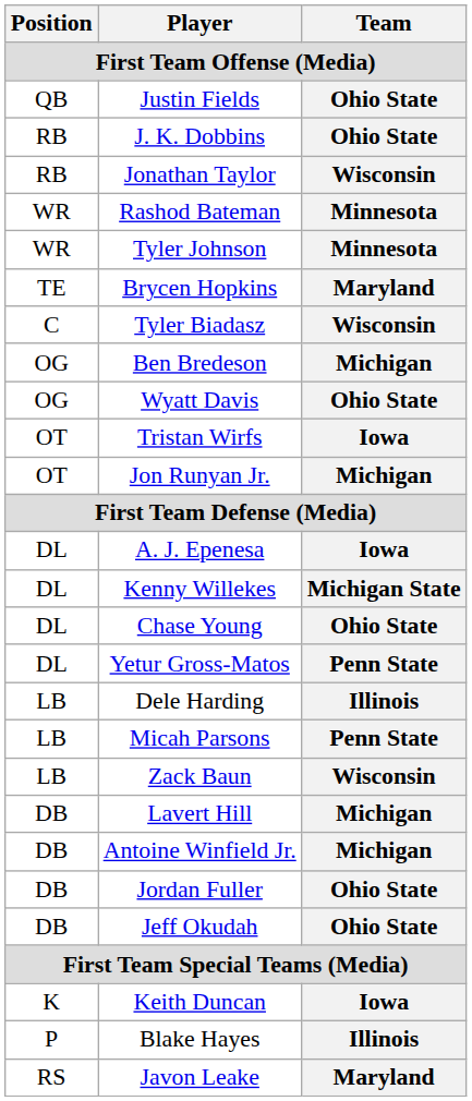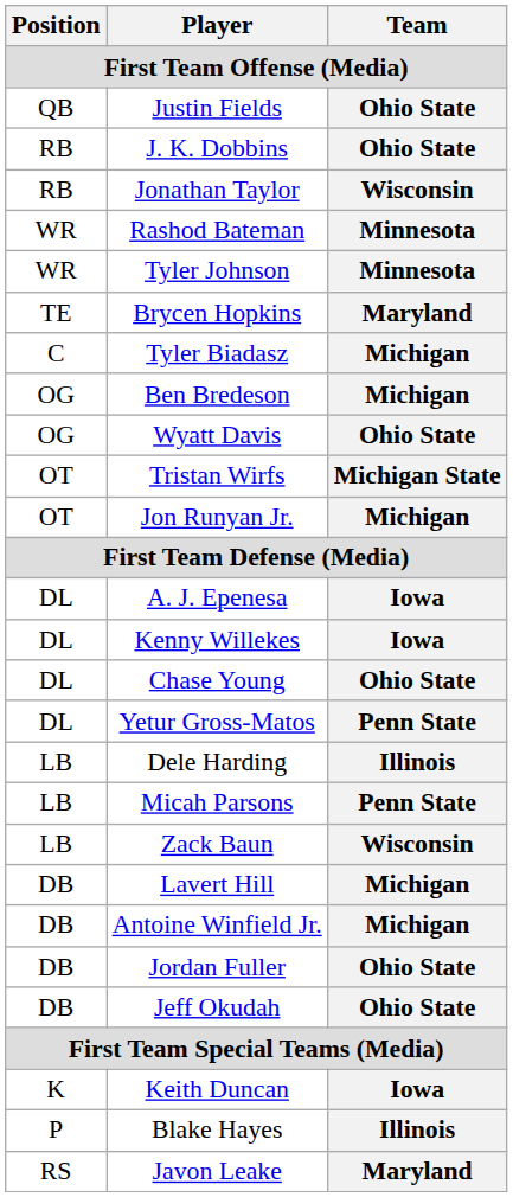Tyler Biadasz | Team: Wisconsin -> Michigan
Tristan Wirfs | Team: Iowa -> Michigan State
Kenny Willekes | Team: Michigan State -> Iowa
